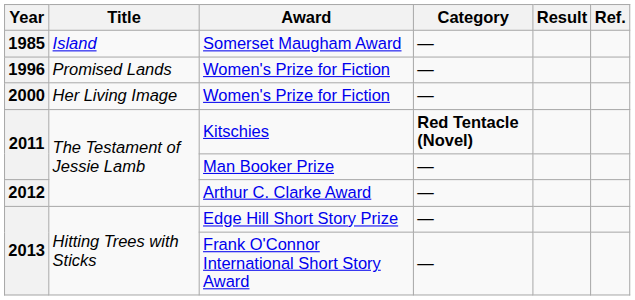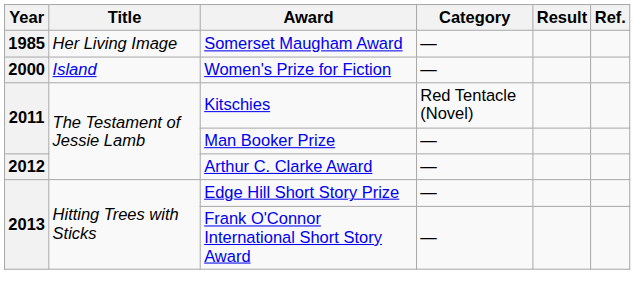Somerset Maugham Award | Title: Island -> Her Living Image
- row: 1996 | Promised Lands | Women's Prize for Fiction | —
2000 / Women's Prize for Fiction | Title: Her Living Image -> Island
Kitschies | Category: bold -> normal
